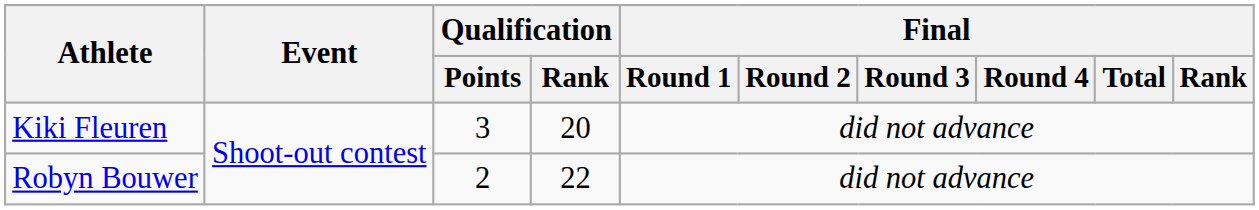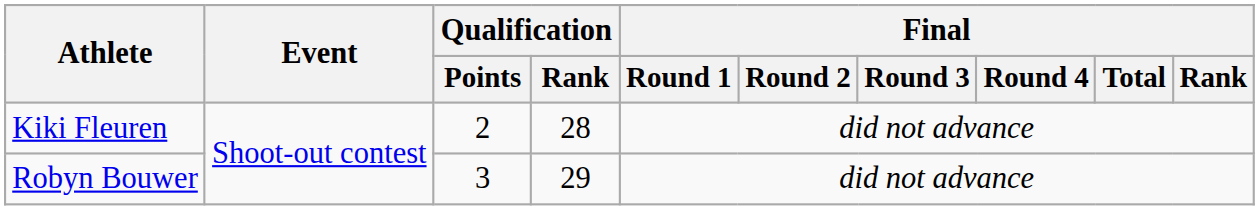Kiki Fleuren | Qualification / Points: 3 -> 2
Kiki Fleuren | Qualification / Rank: 20 -> 28
Robyn Bouwer | Qualification / Points: 2 -> 3
Robyn Bouwer | Qualification / Rank: 22 -> 29
